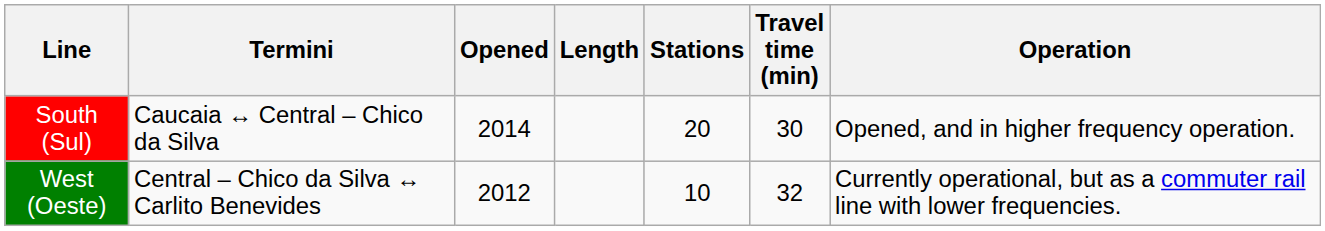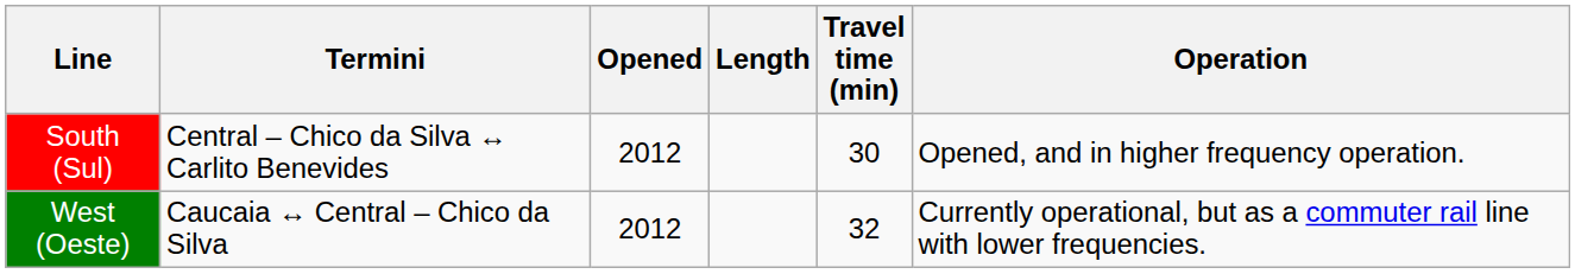- column: Stations | 20 | 10
South (Sul) | Termini: Caucaia ↔ Central – Chico da Silva -> Central – Chico da Silva ↔ Carlito Benevides
South (Sul) | Opened: 2014 -> 2012
West (Oeste) | Termini: Central – Chico da Silva ↔ Carlito Benevides -> Caucaia ↔ Central – Chico da Silva
